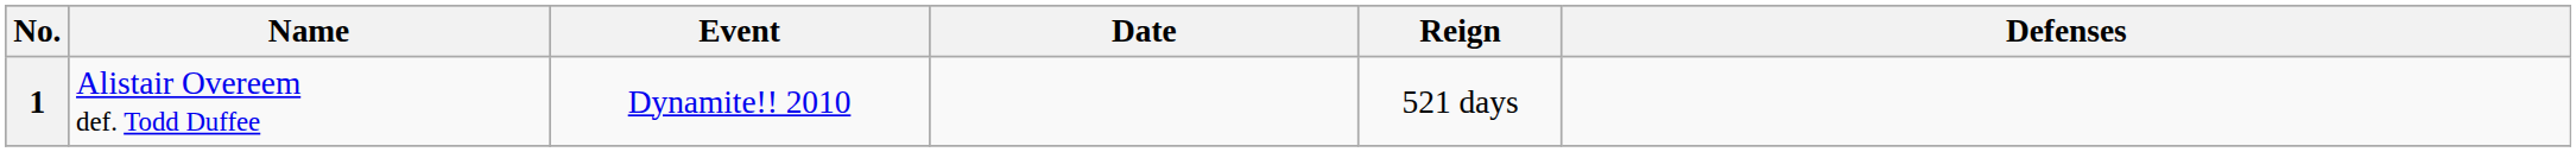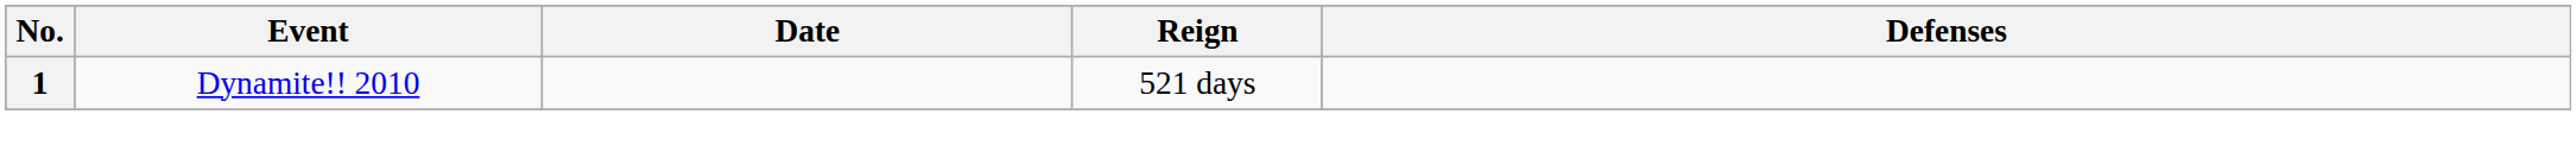- column: Name | Alistair Overeem def. Todd Duffee
